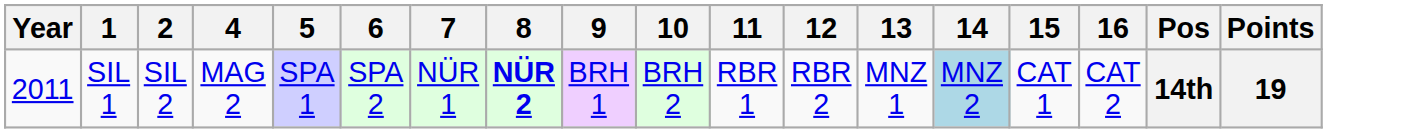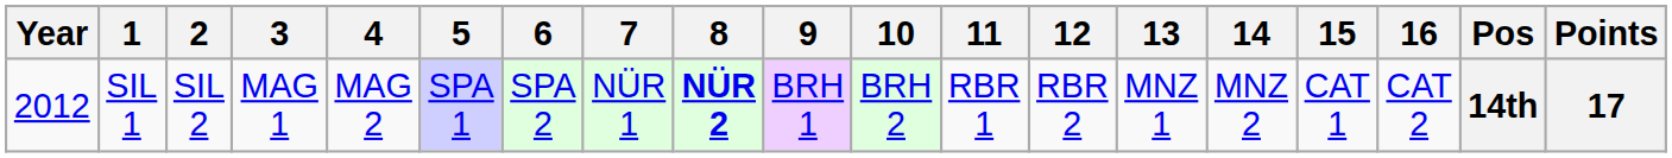+ column: 3 | MAG 1
SIL 1 | Year: 2011 -> 2012
SIL 1 | 14: lightblue background -> no background
SIL 1 | Points: 19 -> 17
